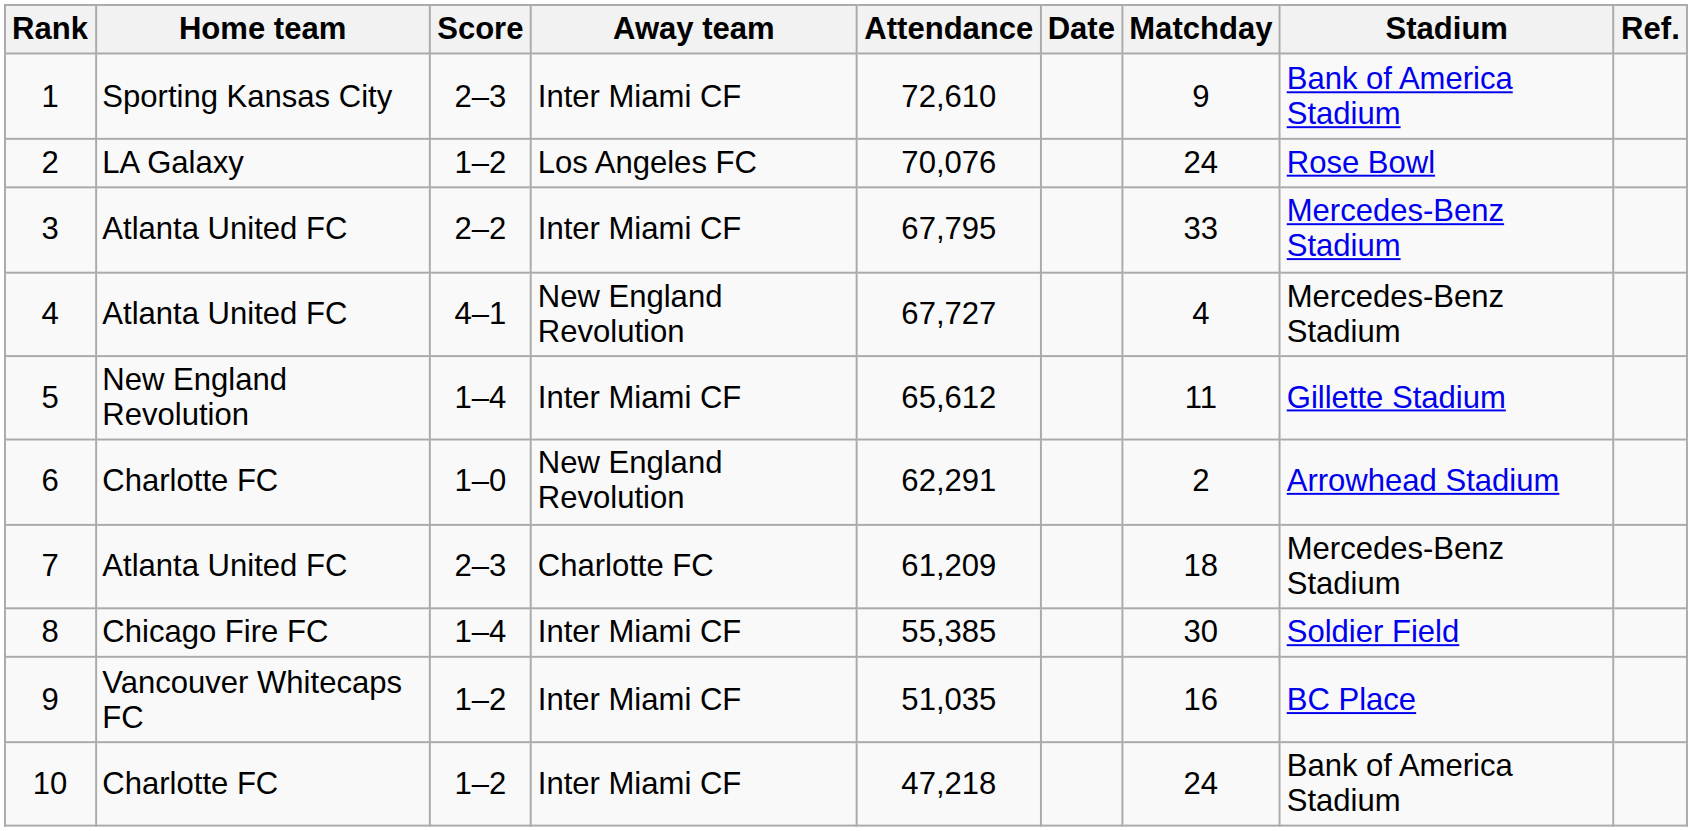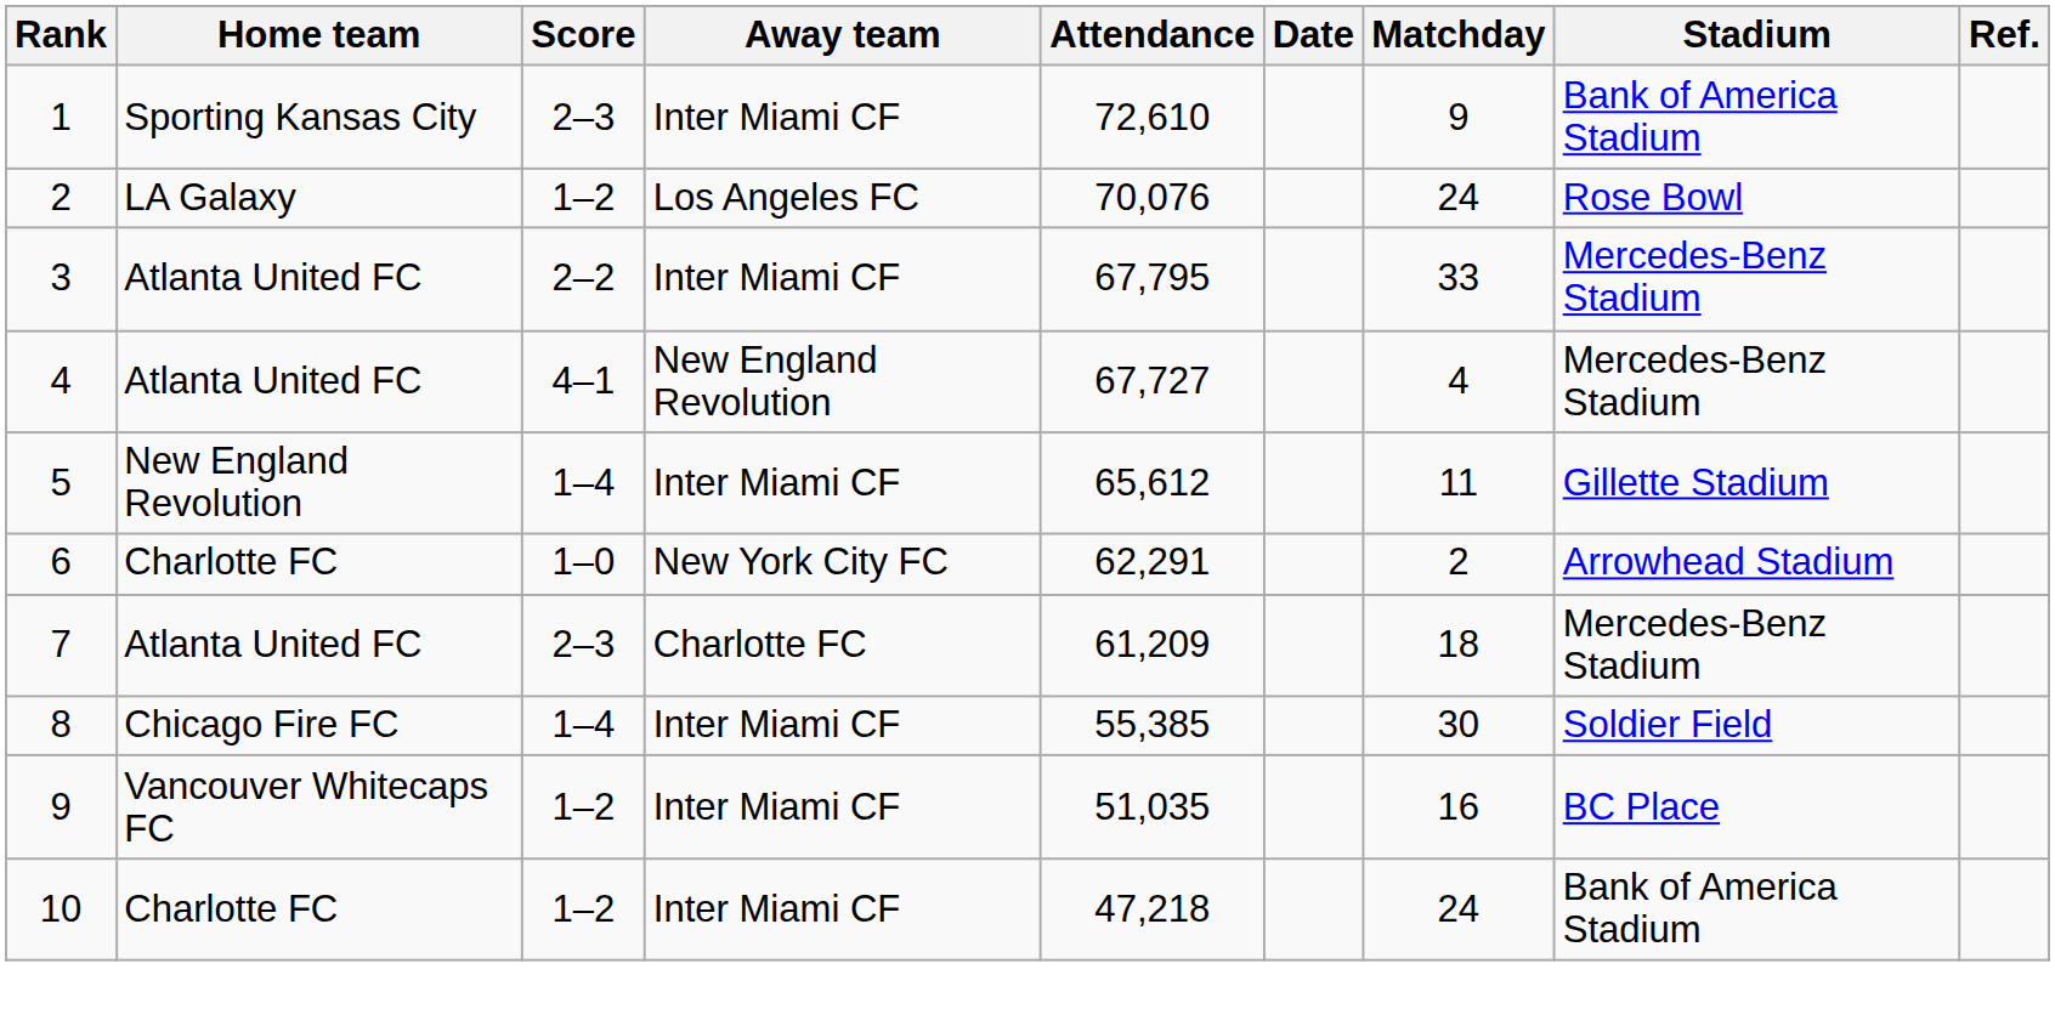6 | Away team: New England Revolution -> New York City FC
